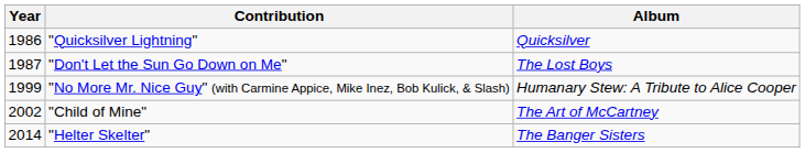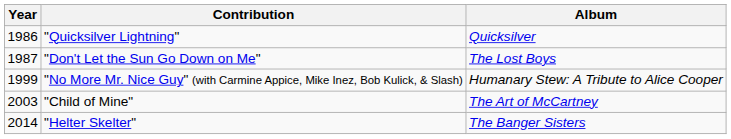"Child of Mine" | Year: 2002 -> 2003
